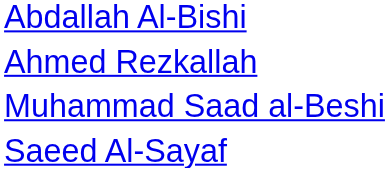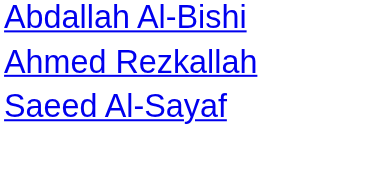- row: Muhammad Saad al-Beshi
